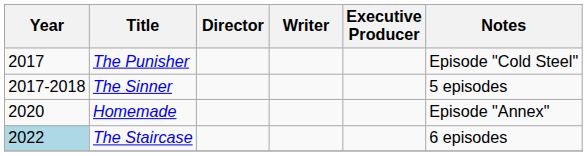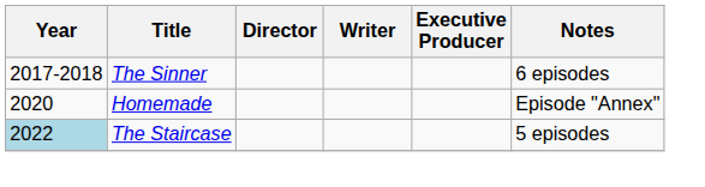- row: 2017 | The Punisher | Episode "Cold Steel"
The Sinner | Notes: 5 episodes -> 6 episodes
The Staircase | Notes: 6 episodes -> 5 episodes
